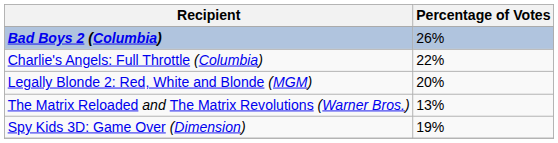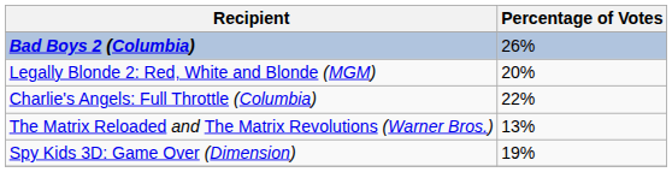rows swapped: Charlie's Angels: Full Throttle (Columbia) <-> Legally Blonde 2: Red, White and Blonde (MGM)
